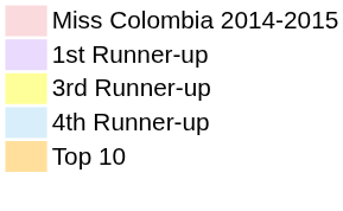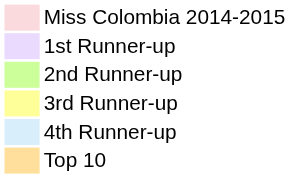+ row: 2nd Runner-up
